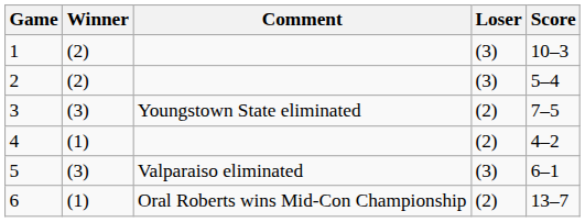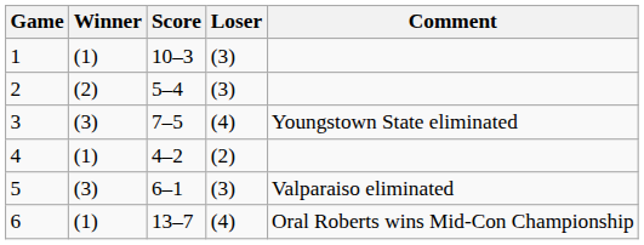columns swapped: Score <-> Comment
1 | Winner: (2) -> (1)
3 | Loser: (2) -> (4)
6 | Loser: (2) -> (4)
